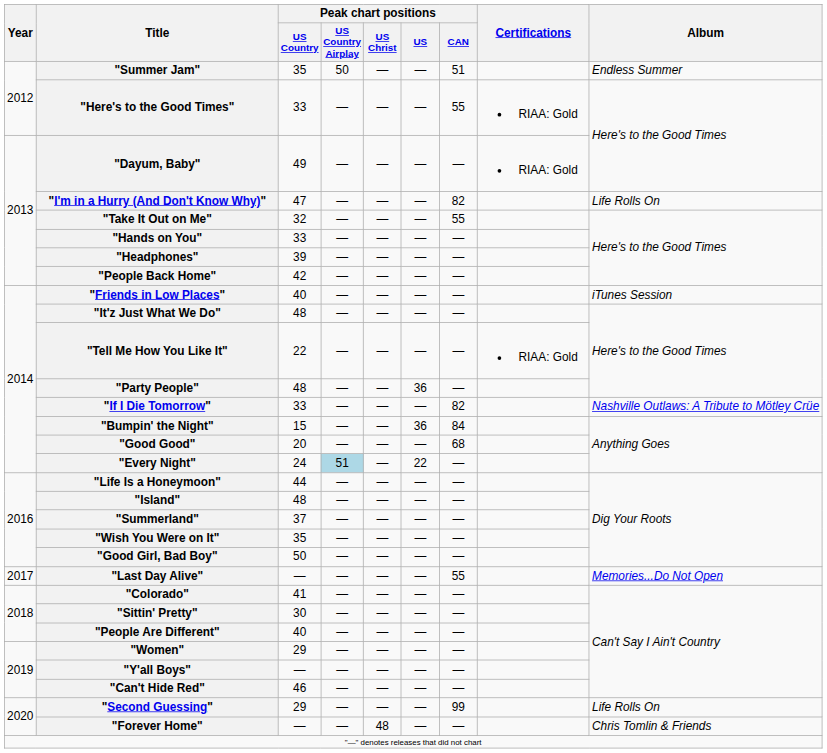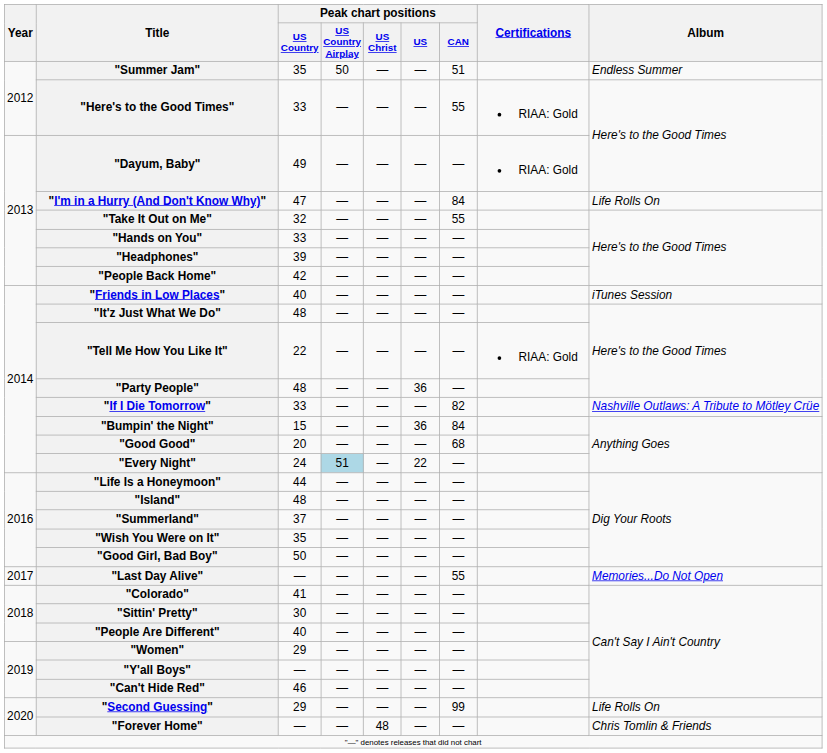"I'm in a Hurry (And Don't Know Why)" | Peak chart positions / CAN: 82 -> 84
